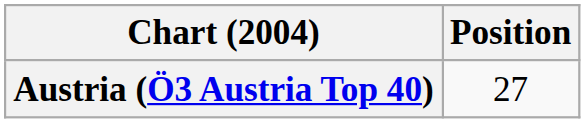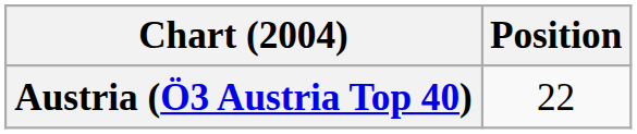Austria (Ö3 Austria Top 40) | Position: 27 -> 22
